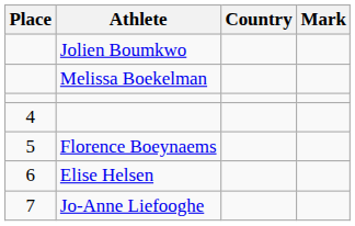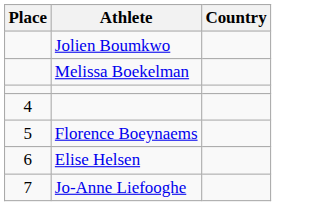- column: Mark
